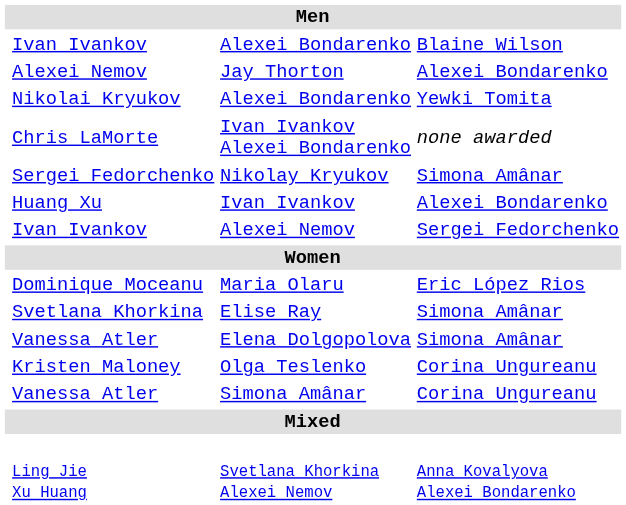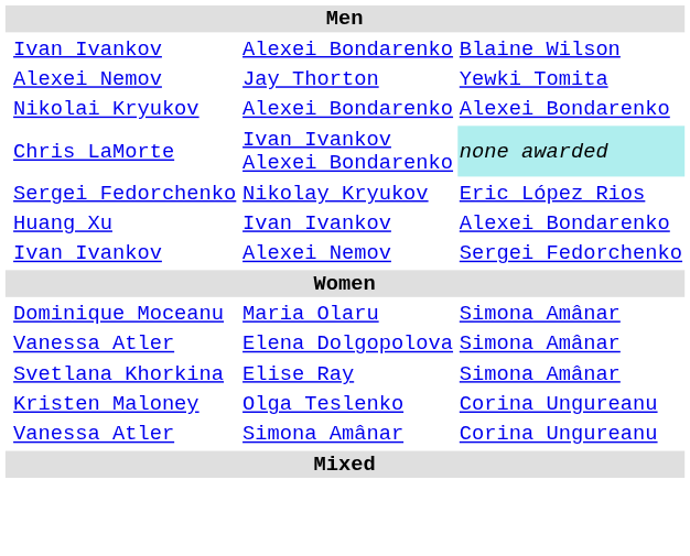Jay Thorton | column 4: Alexei Bondarenko -> Yewki Tomita
Nikolai Kryukov / Alexei Bondarenko | column 4: Yewki Tomita -> Alexei Bondarenko
Ivan Ivankov Alexei Bondarenko | column 4: no background -> paleturquoise background
Nikolay Kryukov | column 4: Simona Amânar -> Eric López Rios
Maria Olaru | column 4: Eric López Rios -> Simona Amânar
rows swapped: Elena Dolgopolova <-> Elise Ray
- row: Ling Jie Xu Huang | Svetlana Khorkina Alexei Nemov | Anna Kovalyova Alexei Bondarenko
